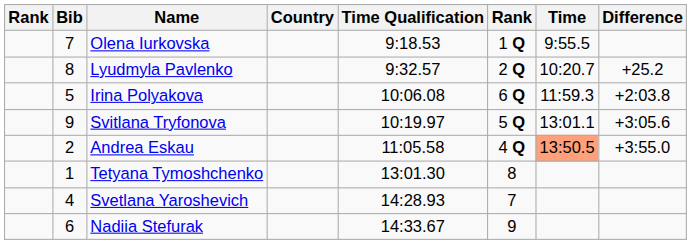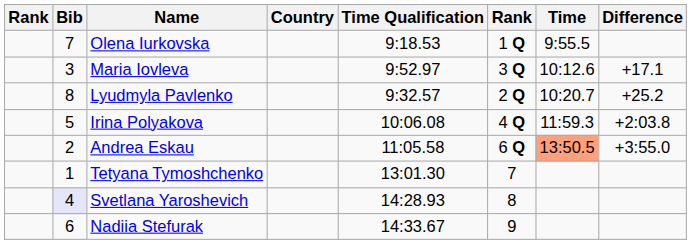+ row: 3 | Maria Iovleva | 9:52.97 | 3 Q | 10:12.6 | +17.1
Irina Polyakova | column 6: 6 Q -> 4 Q
- row: 9 | Svitlana Tryfonova | 10:19.97 | 5 Q | 13:01.1 | +3:05.6
Andrea Eskau | column 6: 4 Q -> 6 Q
Tetyana Tymoshchenko | column 6: 8 -> 7
Svetlana Yaroshevich | Bib: no background -> lavender background
Svetlana Yaroshevich | column 6: 7 -> 8
